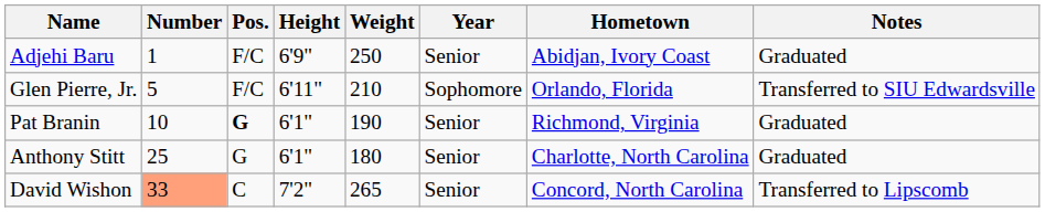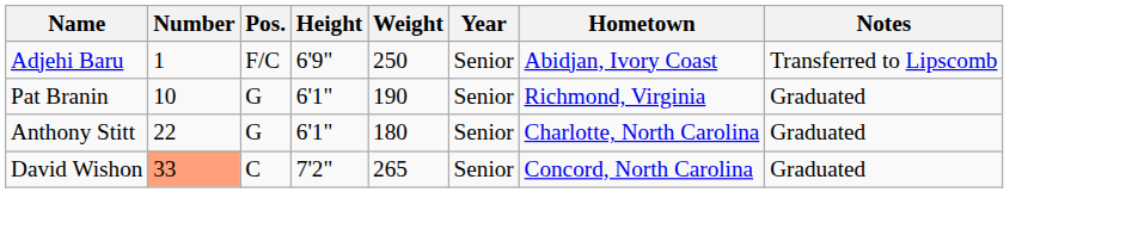Adjehi Baru | Notes: Graduated -> Transferred to Lipscomb
- row: Glen Pierre, Jr. | 5 | F/C | 6'11" | 210 | Sophomore | Orlando, Florida | Transferred to SIU Edwardsville
Pat Branin | Pos.: bold -> normal
Anthony Stitt | Number: 25 -> 22
David Wishon | Notes: Transferred to Lipscomb -> Graduated
